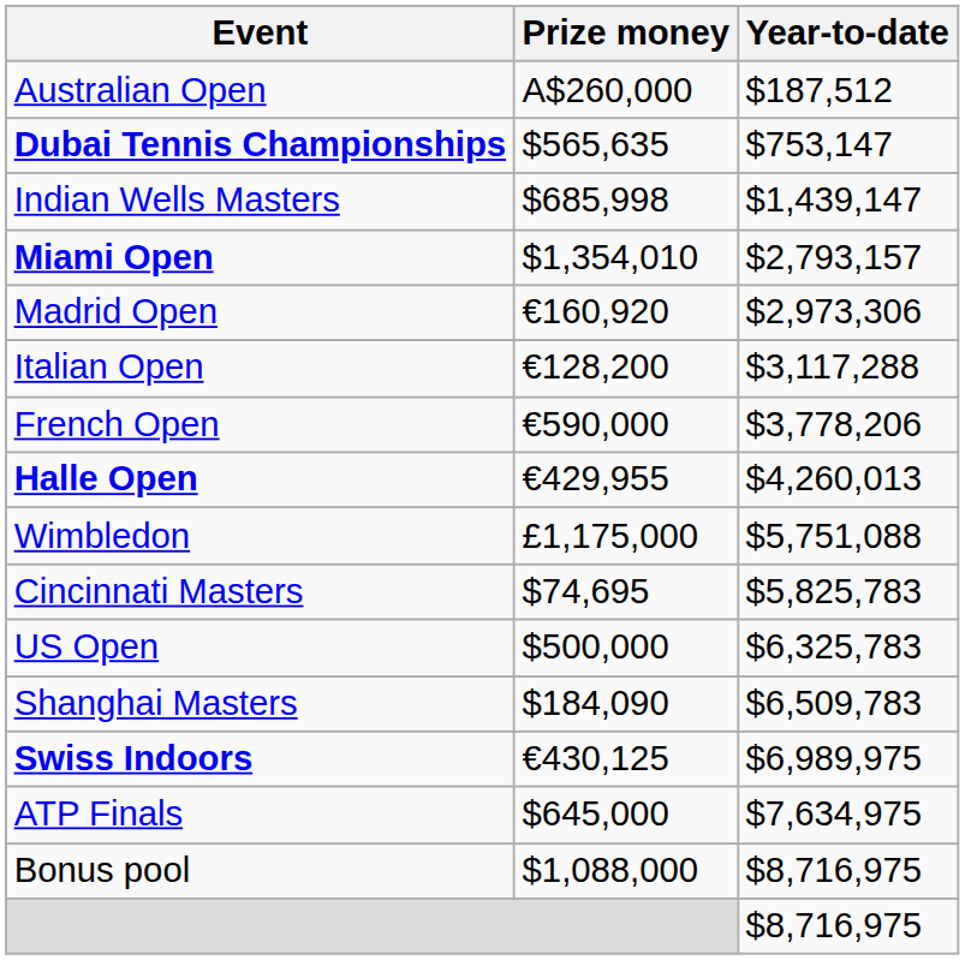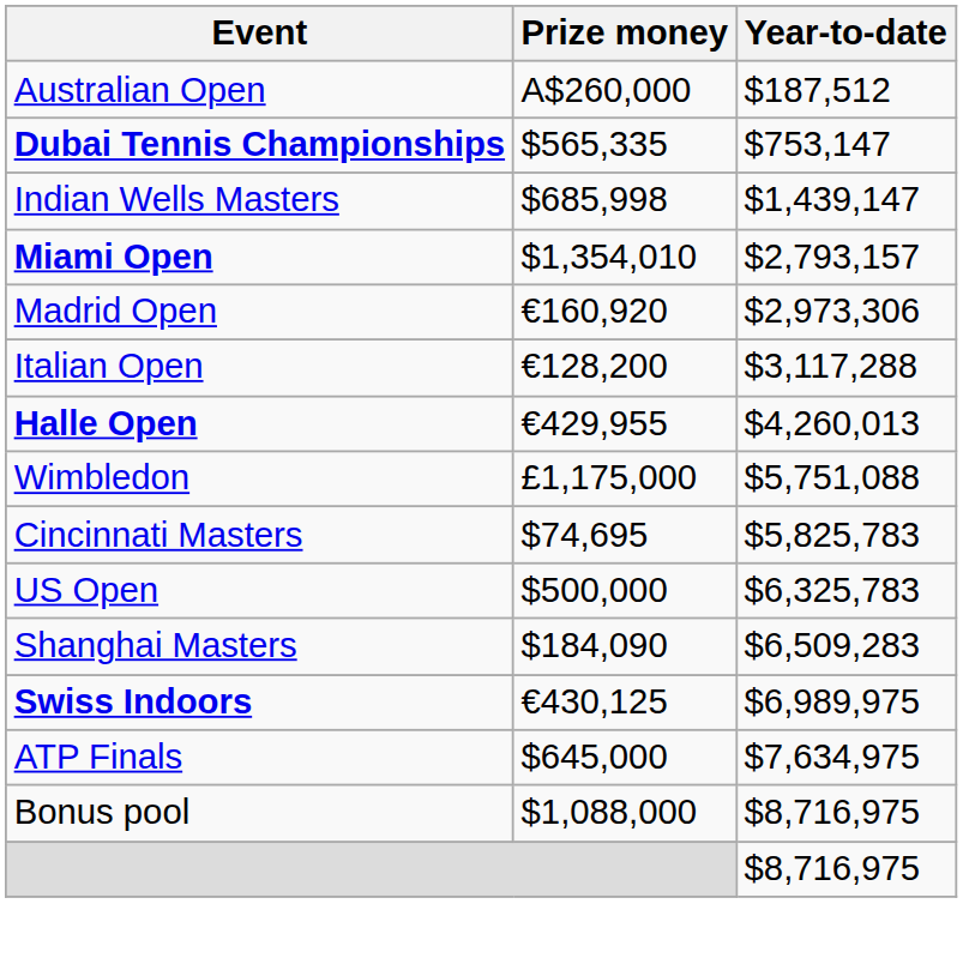Dubai Tennis Championships | Prize money: $565,635 -> $565,335
- row: French Open | €590,000 | $3,778,206
Shanghai Masters | Year-to-date: $6,509,783 -> $6,509,283
